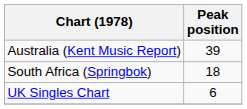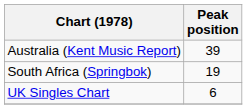South Africa (Springbok) | Peak position: 18 -> 19
